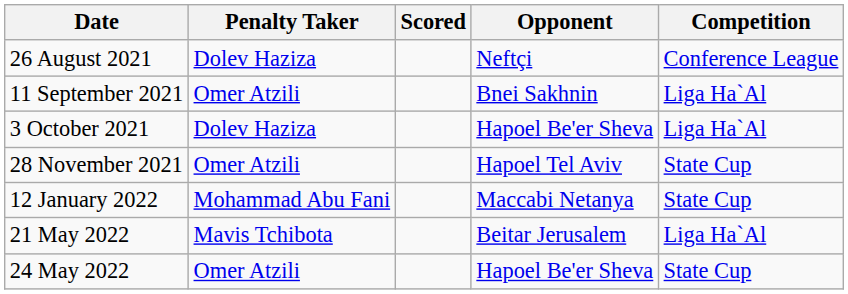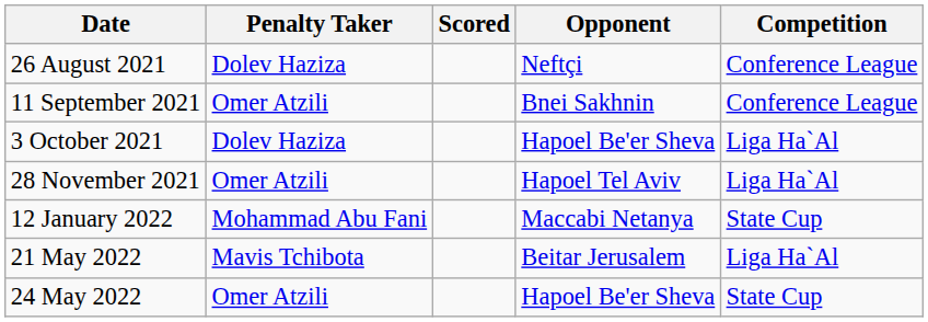11 September 2021 | Competition: Liga Ha`Al -> Conference League
28 November 2021 | Competition: State Cup -> Liga Ha`Al
